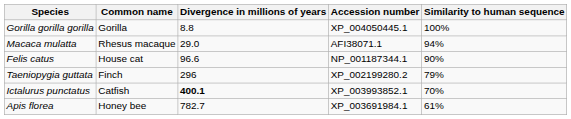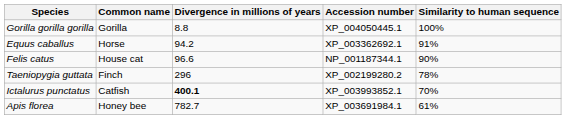- row: Macaca mulatta | Rhesus macaque | 29.0 | AFI38071.1 | 94%
+ row: Equus caballus | Horse | 94.2 | XP_003362692.1 | 91%
Taeniopygia guttata | Similarity to human sequence: 79% -> 78%
